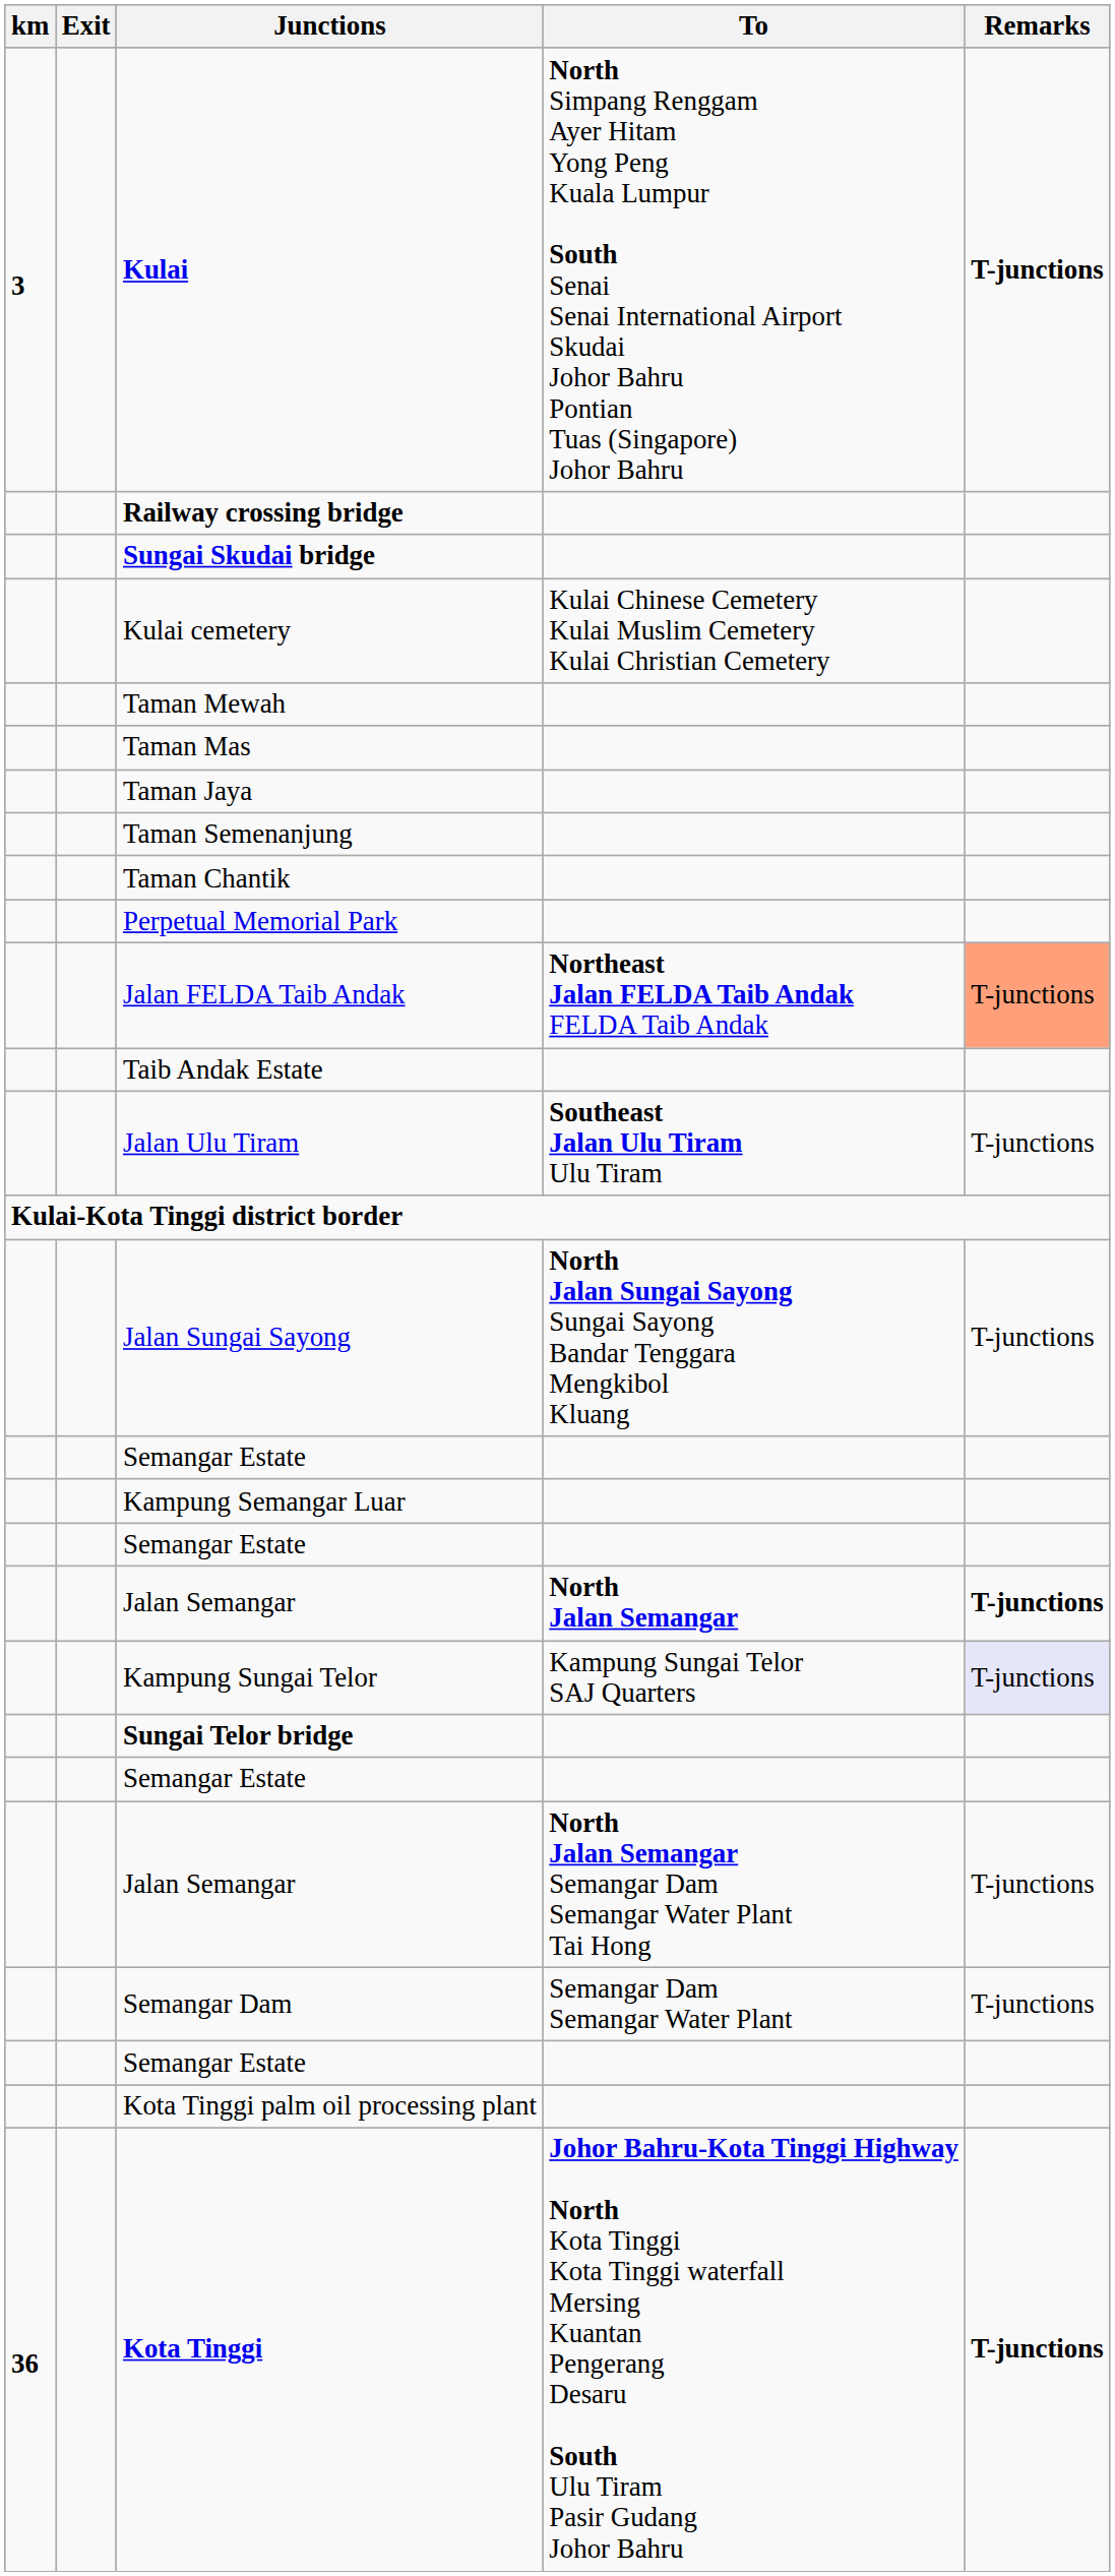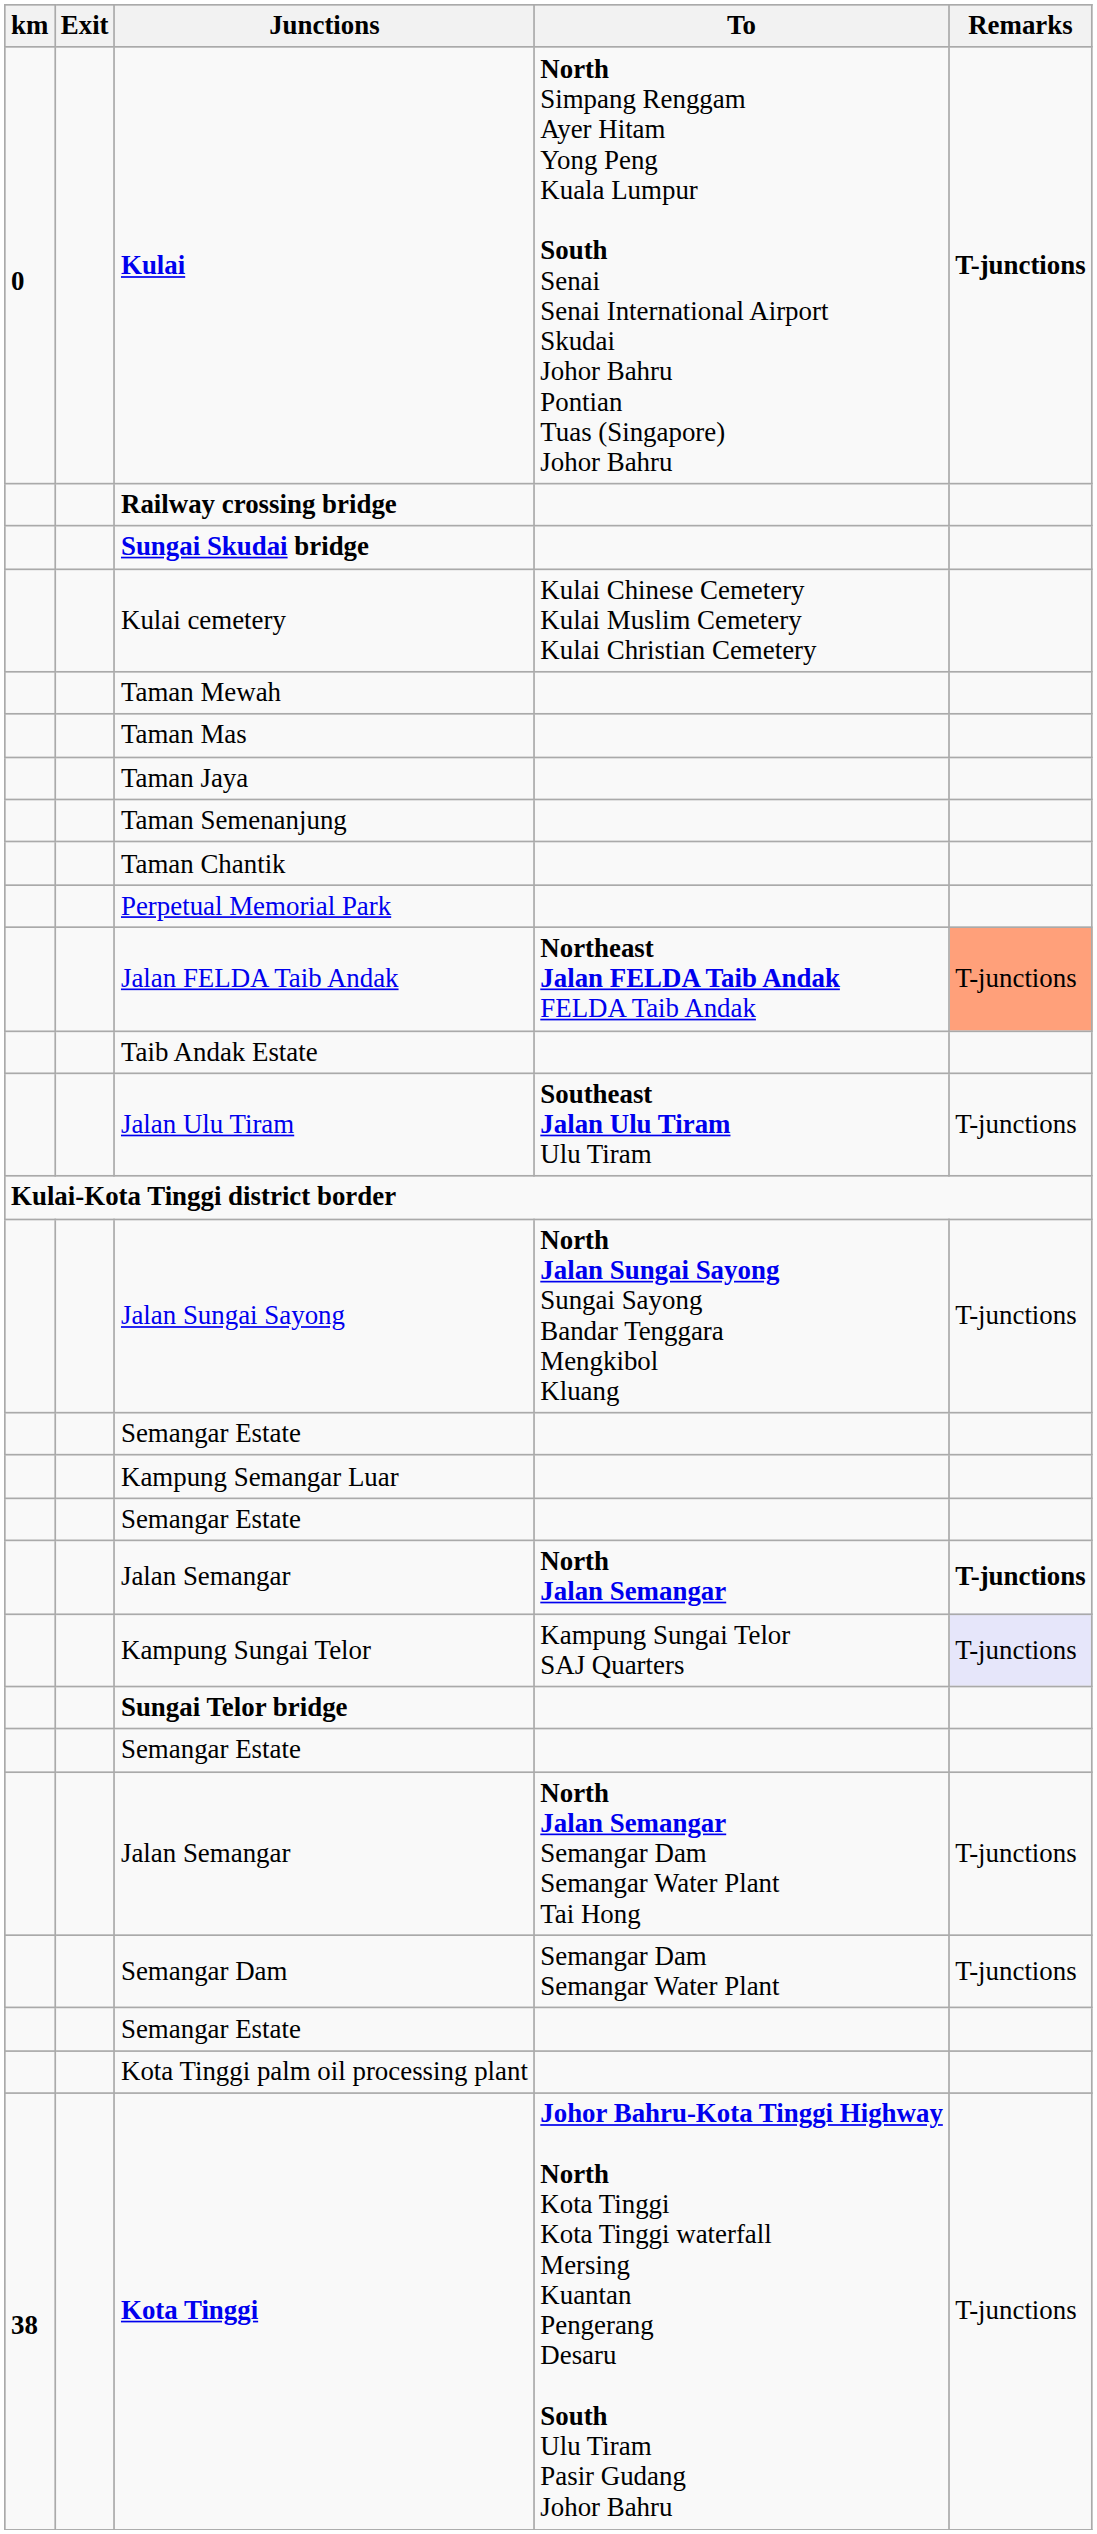Kulai | km: 3 -> 0
Kota Tinggi | km: 36 -> 38
Kota Tinggi | Remarks: bold -> normal
